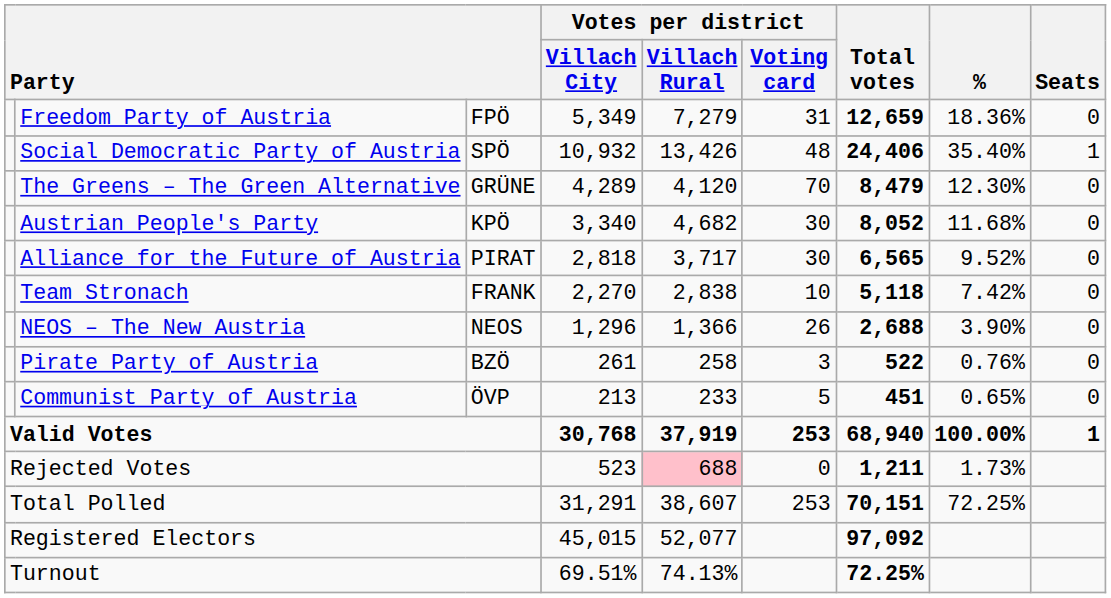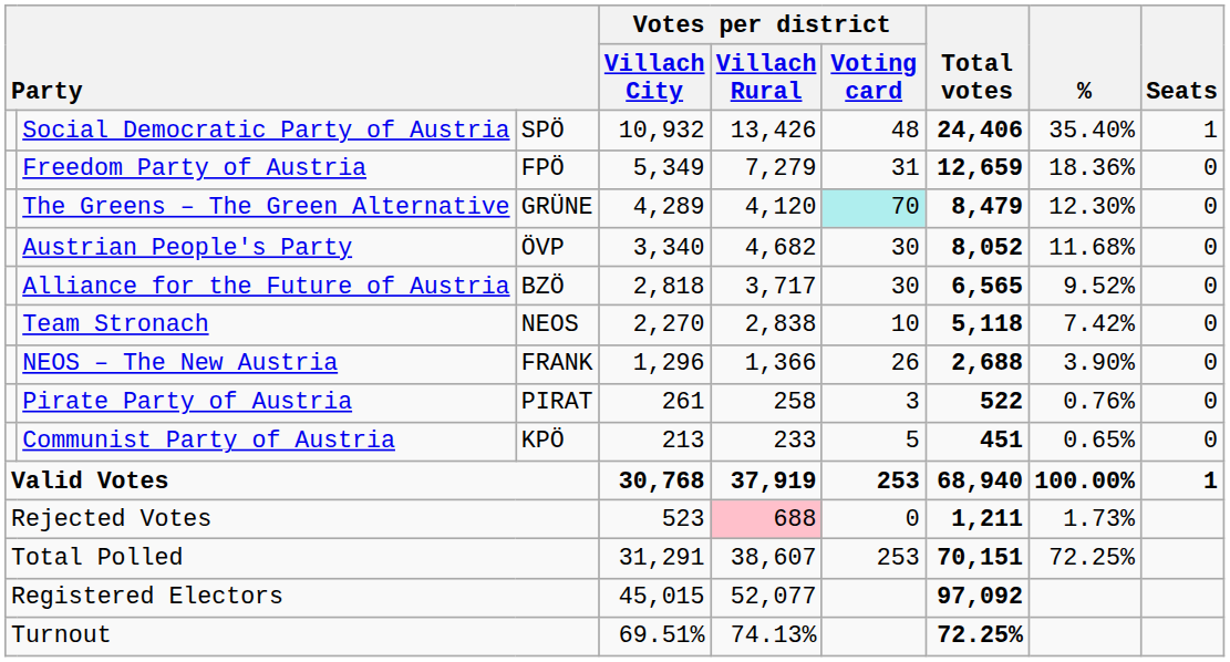rows swapped: Social Democratic Party of Austria <-> Freedom Party of Austria
The Greens – The Green Alternative | Votes per district / Voting card: no background -> paleturquoise background
Austrian People's Party | column 3: KPÖ -> ÖVP
Alliance for the Future of Austria | column 3: PIRAT -> BZÖ
Team Stronach | column 3: FRANK -> NEOS
NEOS – The New Austria | column 3: NEOS -> FRANK
Pirate Party of Austria | column 3: BZÖ -> PIRAT
Communist Party of Austria | column 3: ÖVP -> KPÖ
